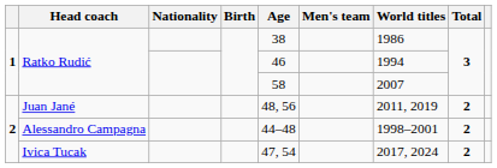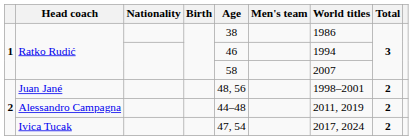Juan Jané | World titles: 2011, 2019 -> 1998–2001
Alessandro Campagna | World titles: 1998–2001 -> 2011, 2019
